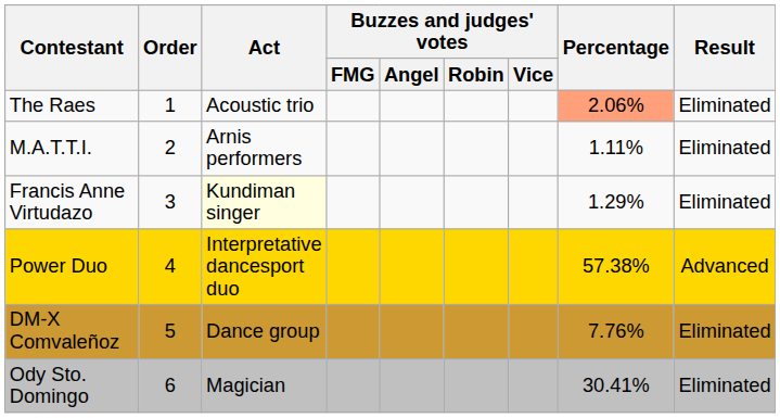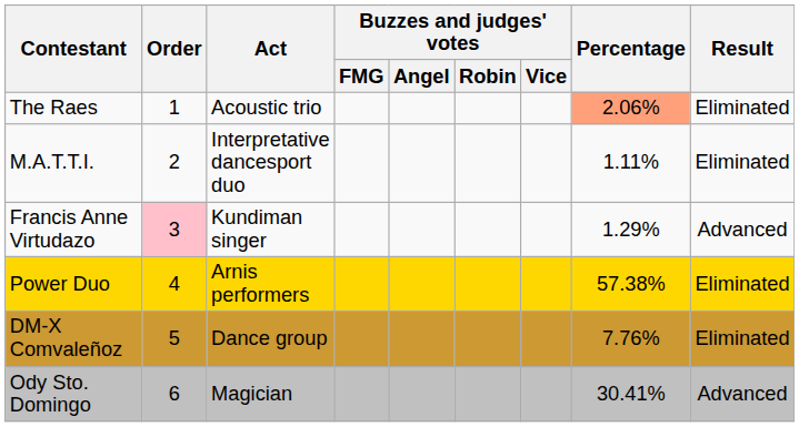M.A.T.T.I. | Act: Arnis performers -> Interpretative dancesport duo
Francis Anne Virtudazo | Order: no background -> pink background
Francis Anne Virtudazo | Act: lightyellow background -> no background
Francis Anne Virtudazo | Result: Eliminated -> Advanced
Power Duo | Act: Interpretative dancesport duo -> Arnis performers
Power Duo | Result: Advanced -> Eliminated
Ody Sto. Domingo | Result: Eliminated -> Advanced
